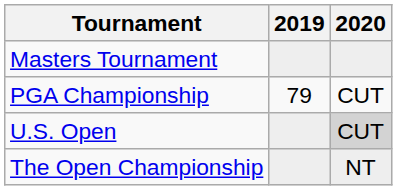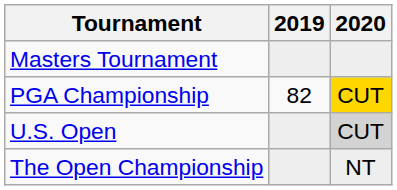PGA Championship | 2019: 79 -> 82
PGA Championship | 2020: no background -> gold background
